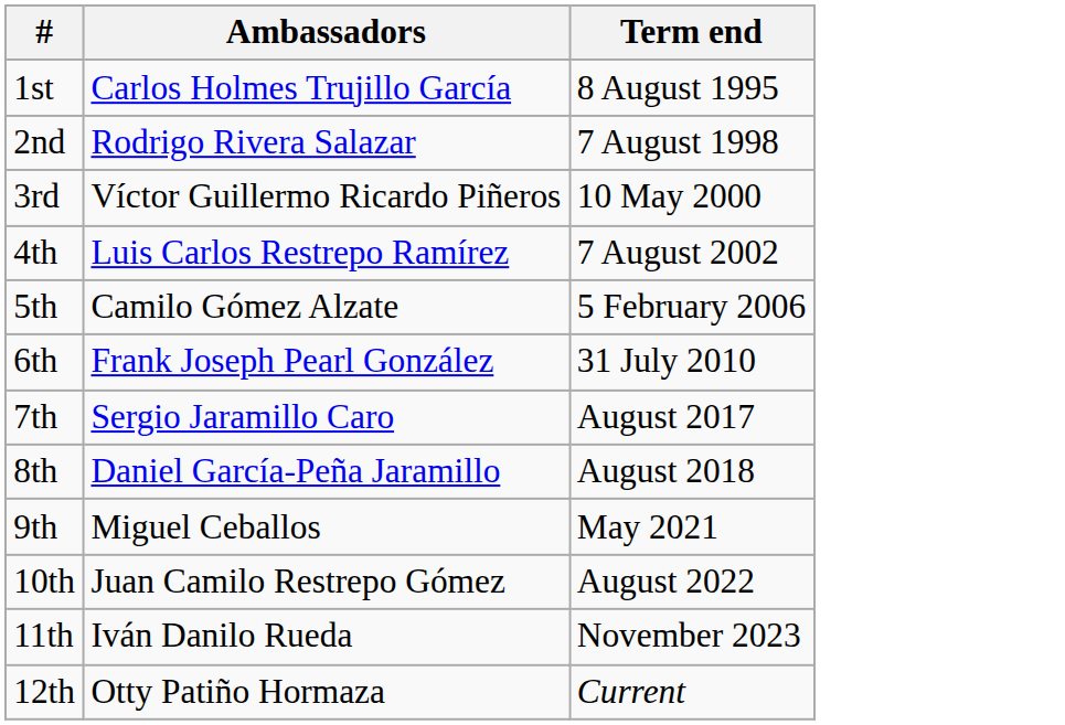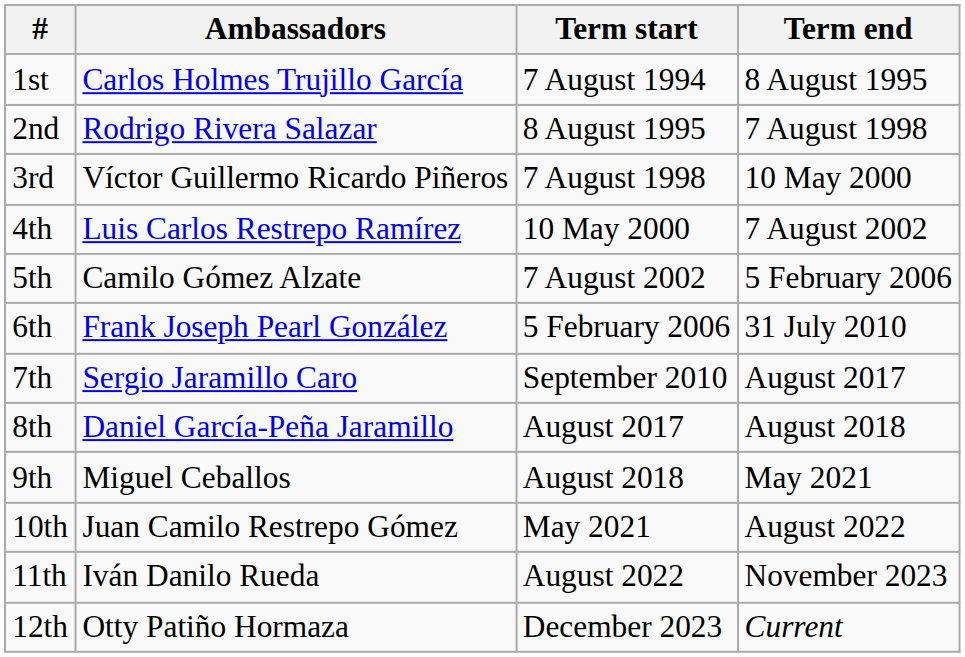+ column: Term start | 7 August 1994 | 8 August 1995 | 7 August 1998 | 10 May 2000 | 7 August 2002 | 5 February 2006 | September 2010 | August 2017 | August 2018 | May 2021 | August 2022 | December 2023
